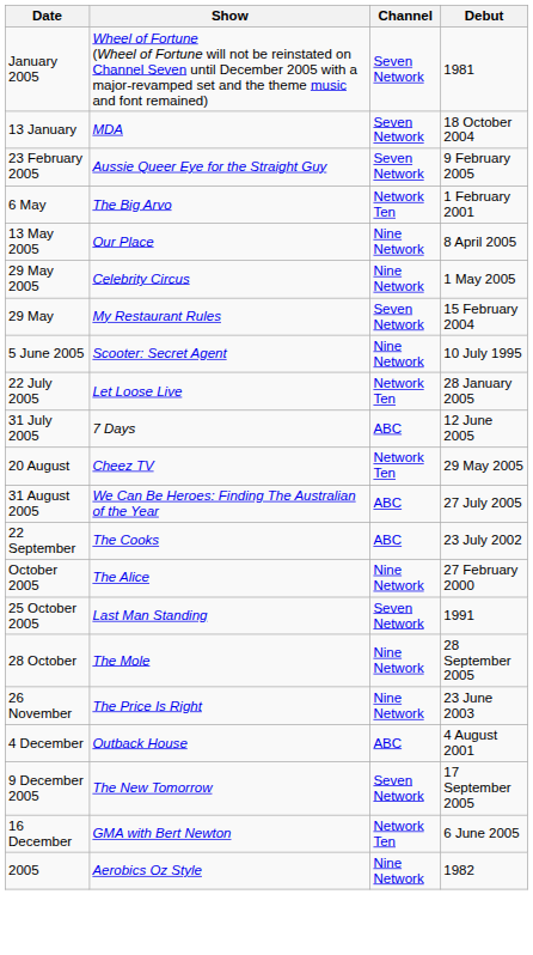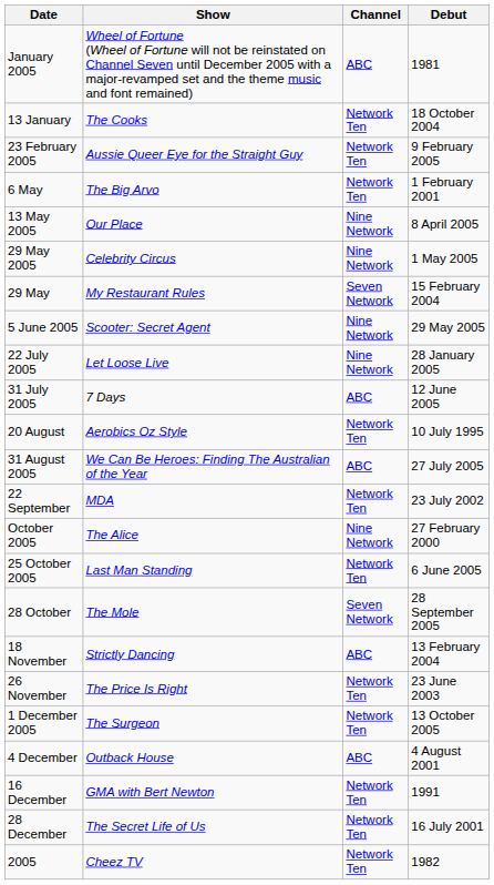January 2005 | Channel: Seven Network -> ABC
13 January | Show: MDA -> The Cooks
13 January | Channel: Seven Network -> Network Ten
23 February 2005 | Channel: Seven Network -> Network Ten
5 June 2005 | Debut: 10 July 1995 -> 29 May 2005
22 July 2005 | Channel: Network Ten -> Nine Network
20 August | Show: Cheez TV -> Aerobics Oz Style
20 August | Debut: 29 May 2005 -> 10 July 1995
22 September | Show: The Cooks -> MDA
22 September | Channel: ABC -> Network Ten
25 October 2005 | Channel: Seven Network -> Network Ten
25 October 2005 | Debut: 1991 -> 6 June 2005
28 October | Channel: Nine Network -> Seven Network
+ row: 18 November | Strictly Dancing | ABC | 13 February 2004
26 November | Channel: Nine Network -> Network Ten
+ row: 1 December 2005 | The Surgeon | Network Ten | 13 October 2005
- row: 9 December 2005 | The New Tomorrow | Seven Network | 17 September 2005
16 December | Debut: 6 June 2005 -> 1991
+ row: 28 December | The Secret Life of Us | Network Ten | 16 July 2001
2005 | Show: Aerobics Oz Style -> Cheez TV
2005 | Channel: Nine Network -> Network Ten
